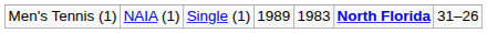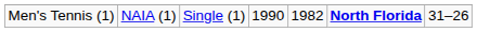Men's Tennis (1) | column 4: 1989 -> 1990
Men's Tennis (1) | column 5: 1983 -> 1982
